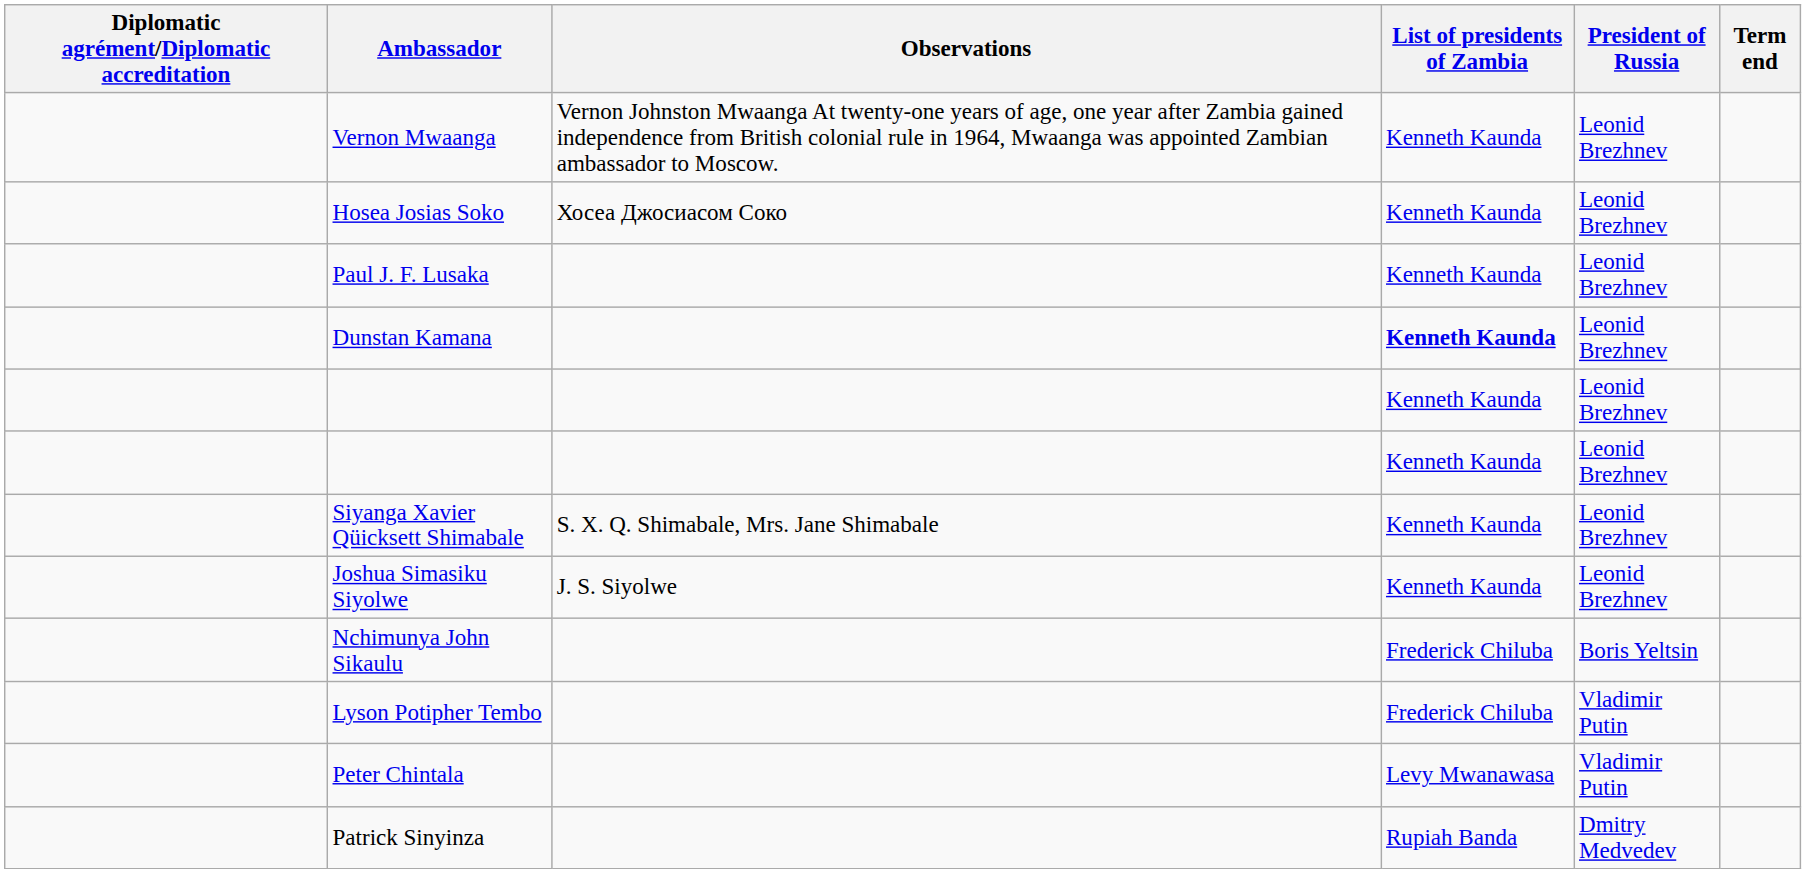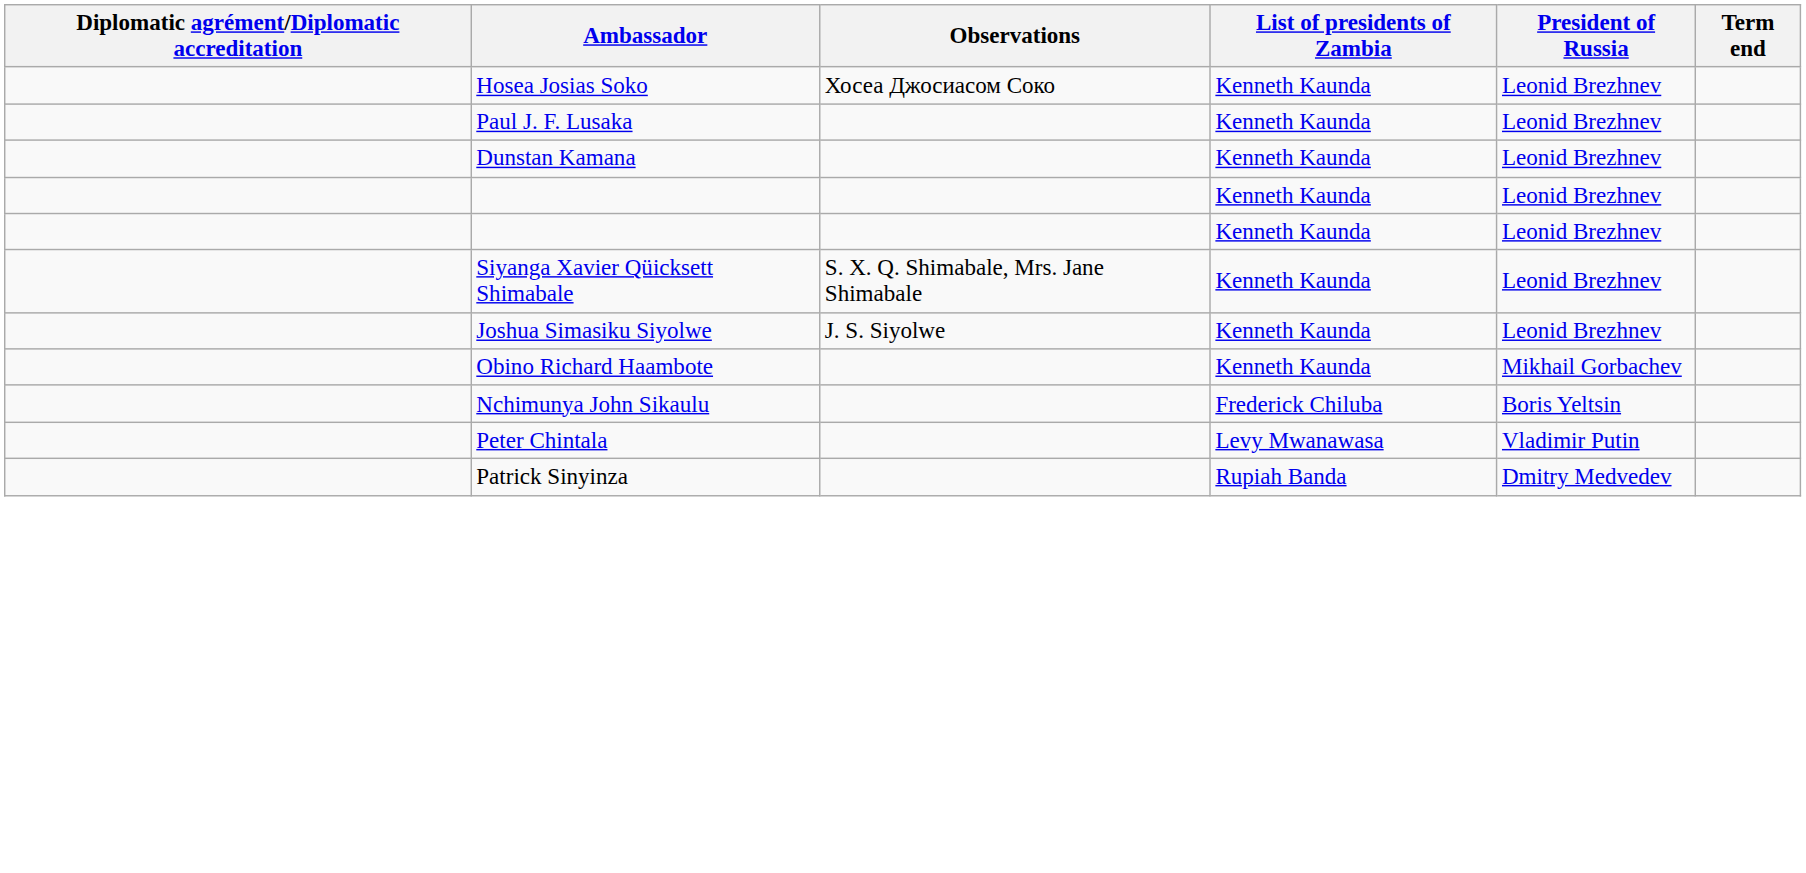- row: Vernon Mwaanga | Vernon Johnston Mwaanga At twenty-one years of age, one year after Zambia gained independence from British colonial rule in 1964, Mwaanga was appointed Zambian ambassador to Moscow. | Kenneth Kaunda | Leonid Brezhnev
Dunstan Kamana | List of presidents of Zambia: bold -> normal
+ row: Obino Richard Haambote | Kenneth Kaunda | Mikhail Gorbachev
- row: Lyson Potipher Tembo | Frederick Chiluba | Vladimir Putin
